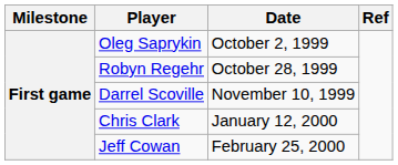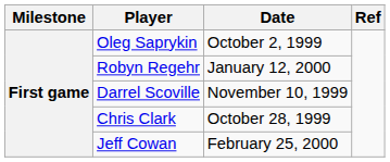Robyn Regehr | Date: October 28, 1999 -> January 12, 2000
Chris Clark | Date: January 12, 2000 -> October 28, 1999
